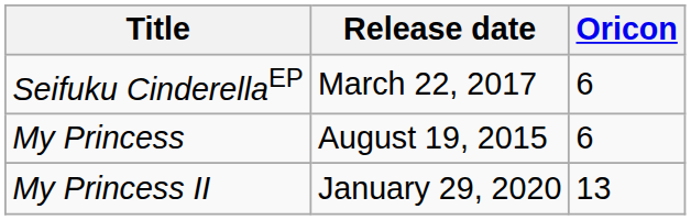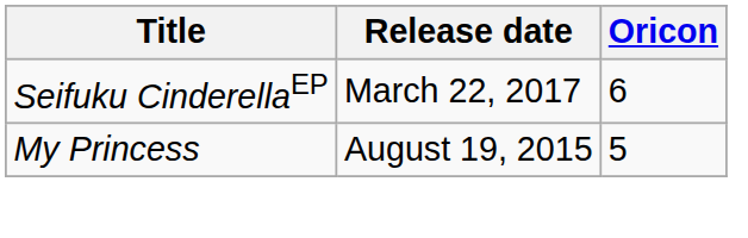My Princess | Oricon: 6 -> 5
- row: My Princess II | January 29, 2020 | 13
